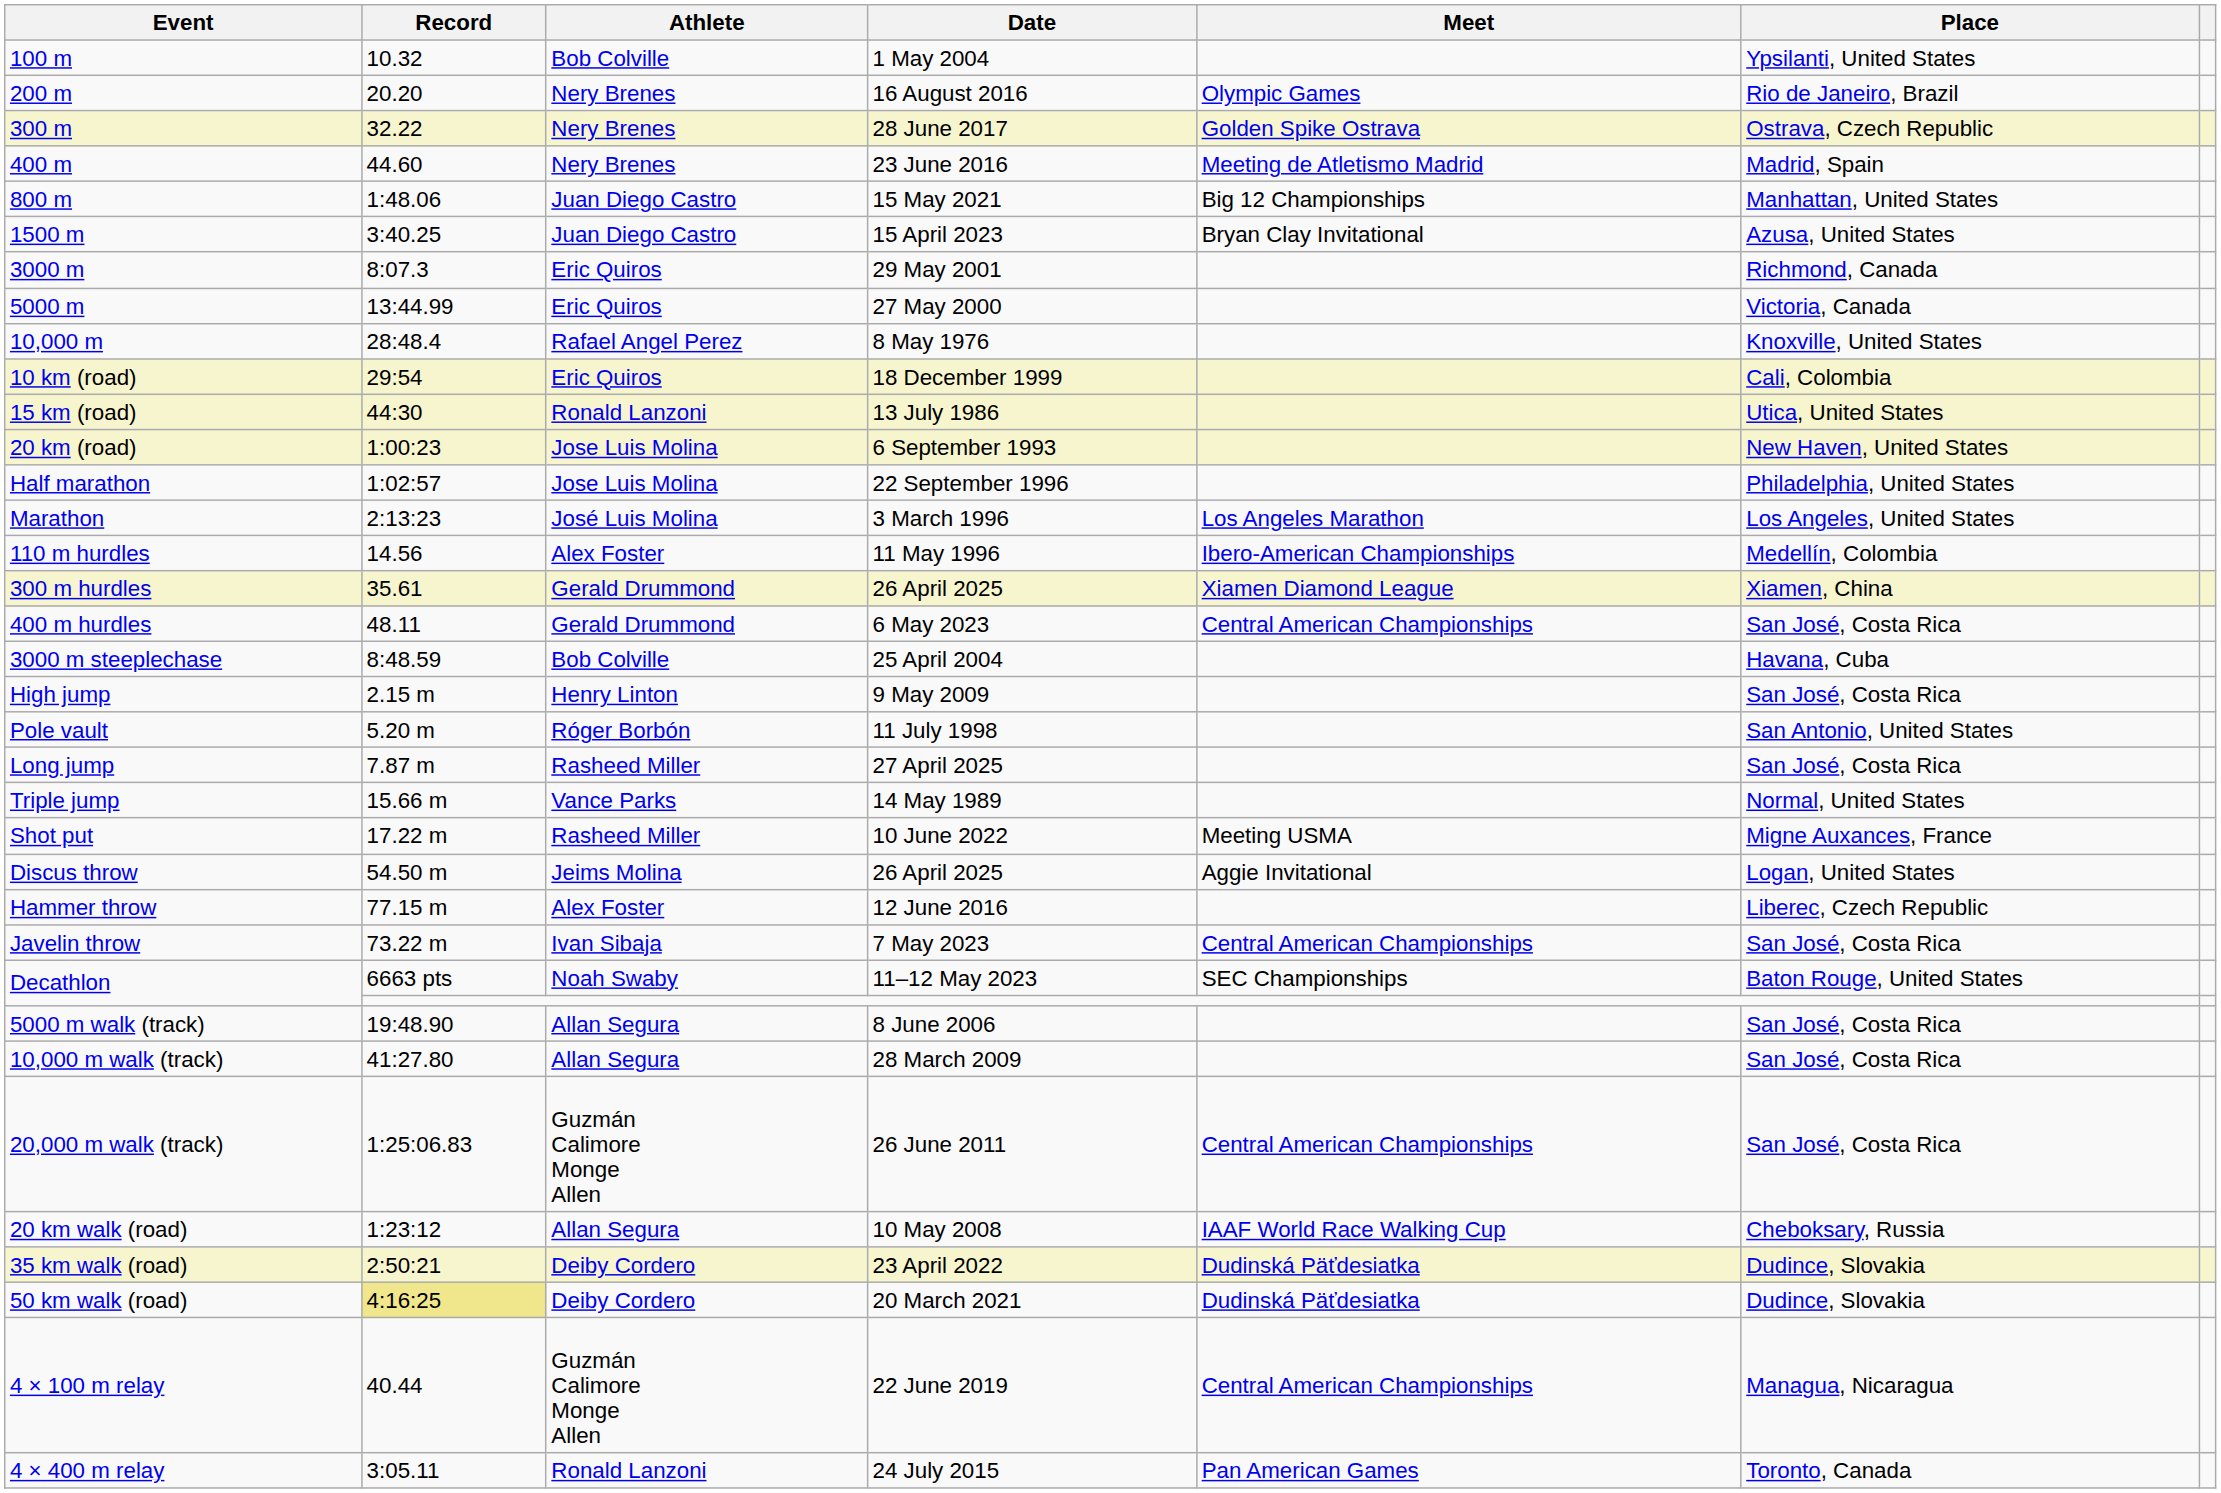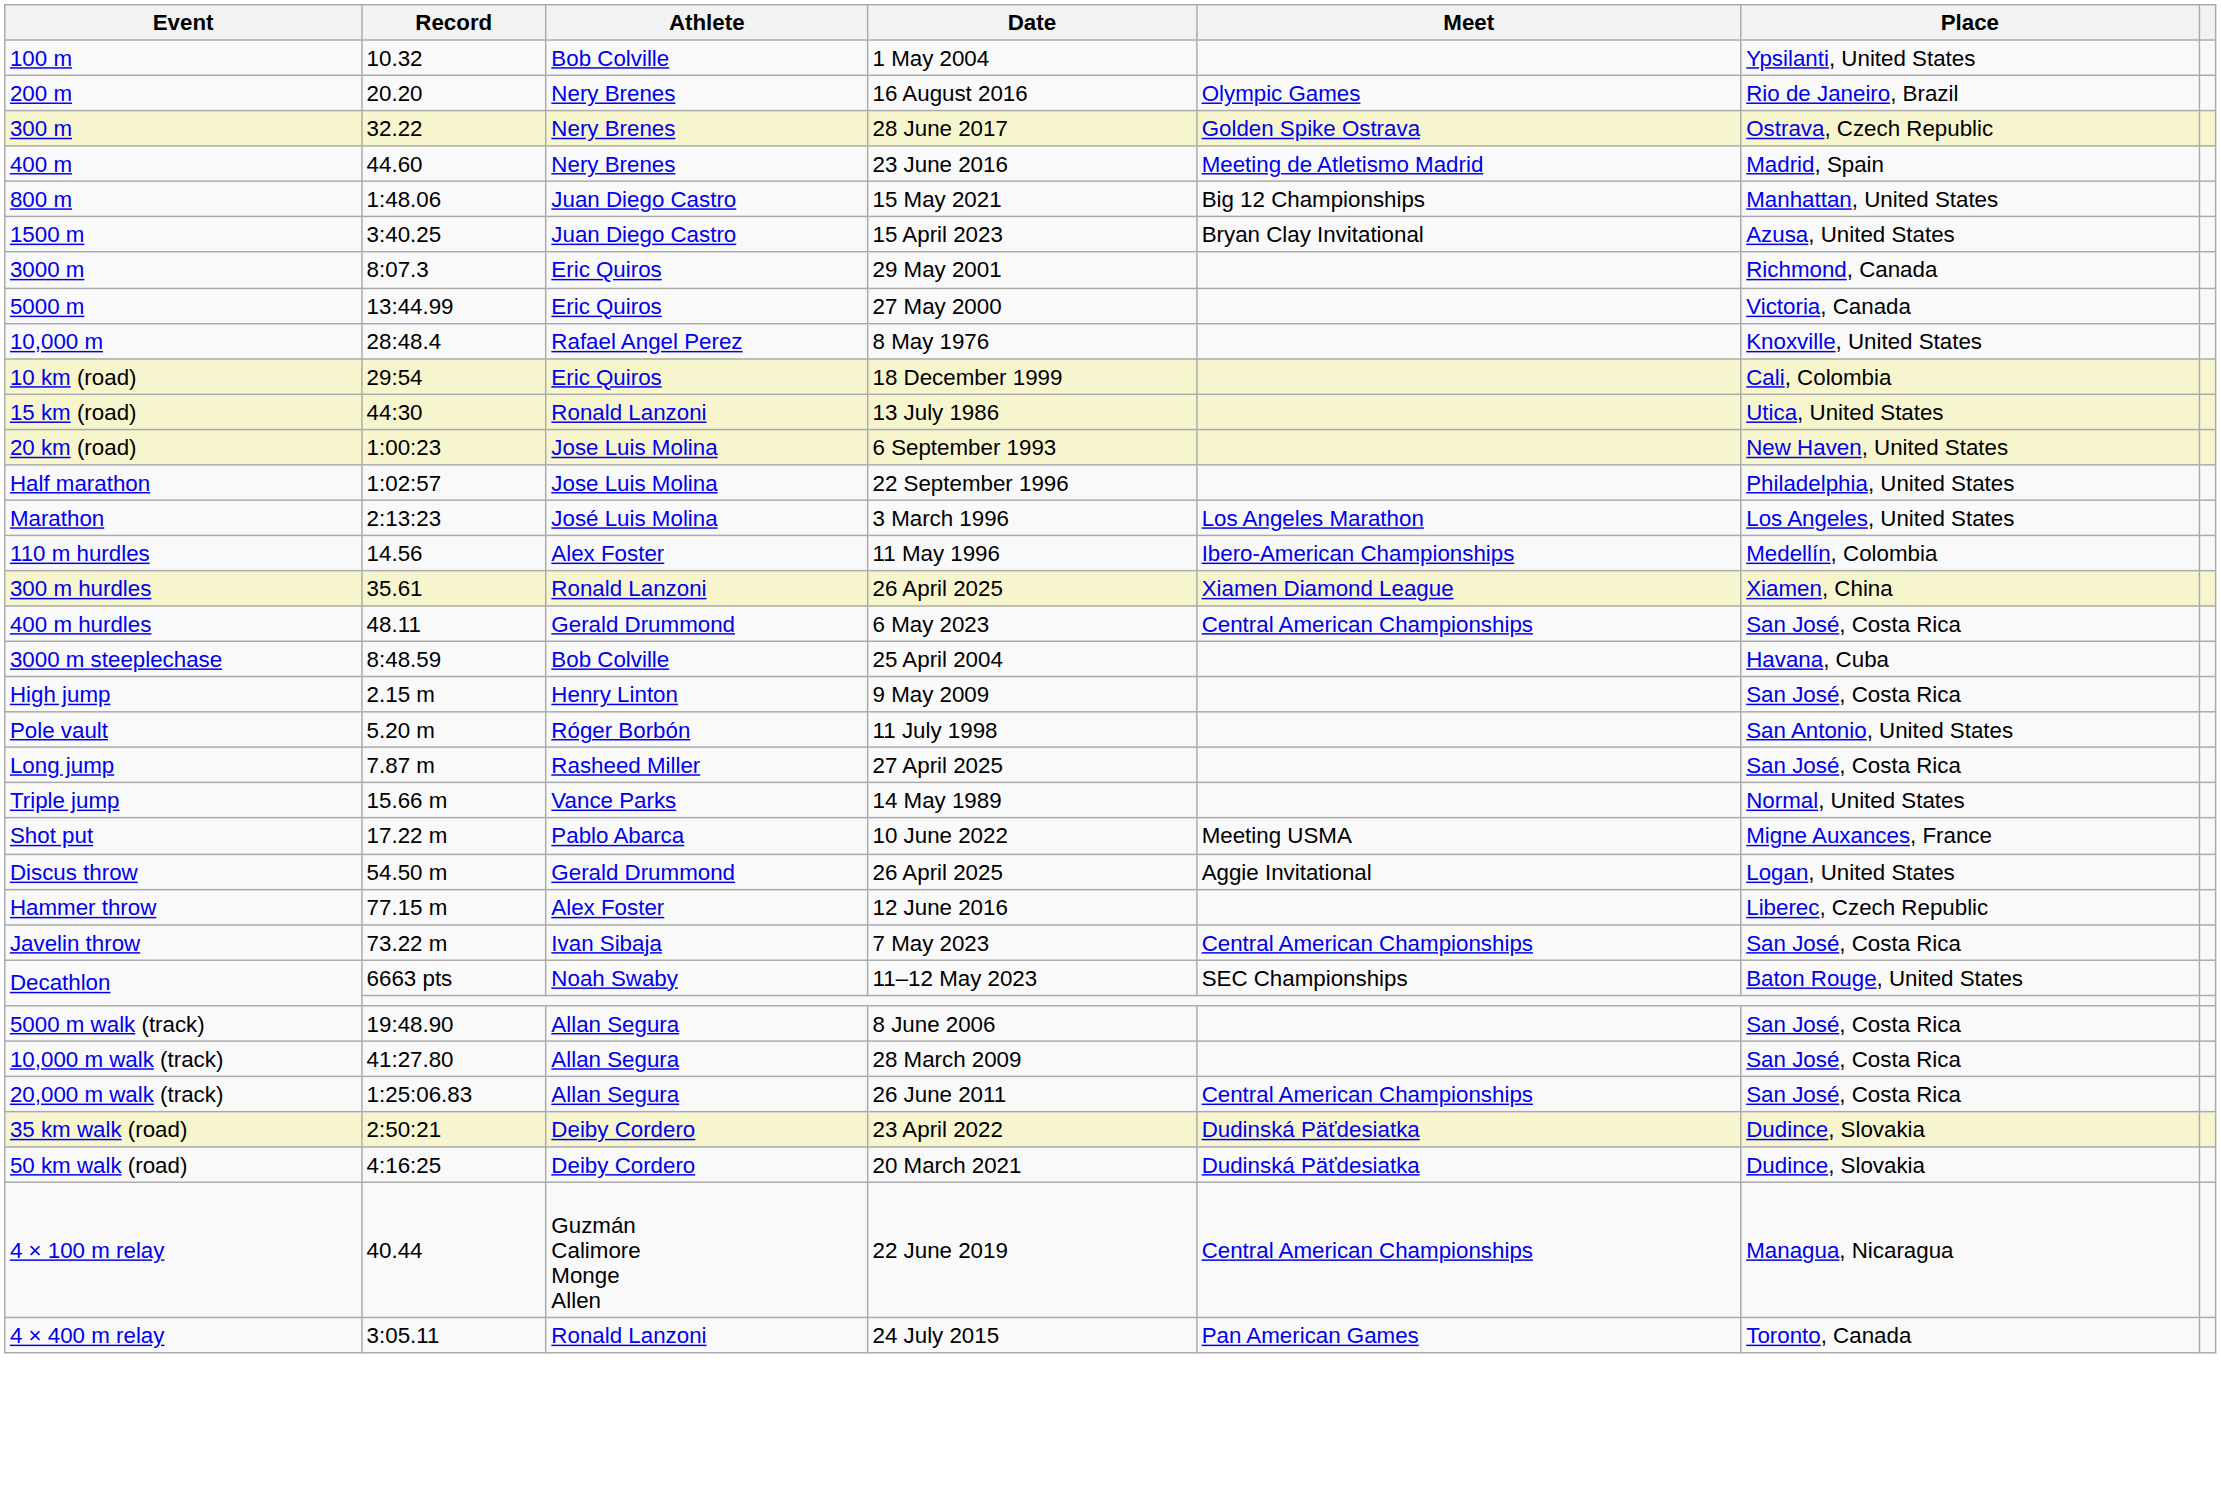300 m hurdles | Athlete: Gerald Drummond -> Ronald Lanzoni
Shot put | Athlete: Rasheed Miller -> Pablo Abarca
Discus throw | Athlete: Jeims Molina -> Gerald Drummond
20,000 m walk (track) | Athlete: Guzmán Calimore Monge Allen -> Allan Segura
- row: 20 km walk (road) | 1:23:12 | Allan Segura | 10 May 2008 | IAAF World Race Walking Cup | Cheboksary, Russia
50 km walk (road) | Record: khaki background -> no background
